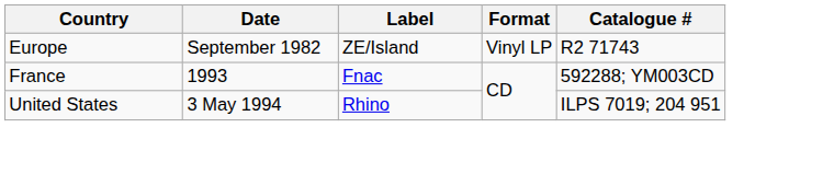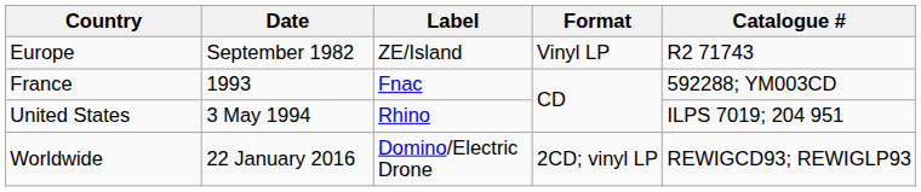+ row: Worldwide | 22 January 2016 | Domino/Electric Drone | 2CD; vinyl LP | REWIGCD93; REWIGLP93
